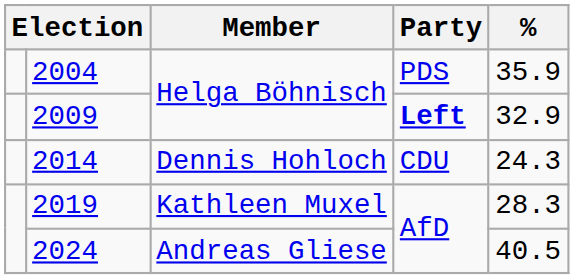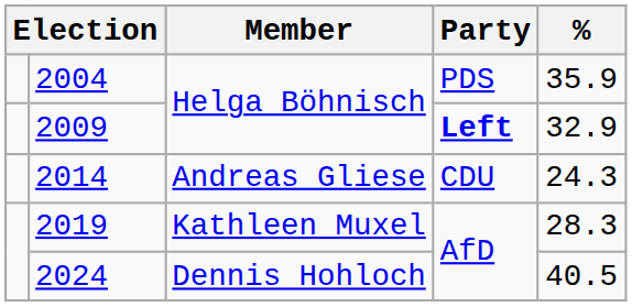2014 | Member: Dennis Hohloch -> Andreas Gliese
2024 | Member: Andreas Gliese -> Dennis Hohloch
